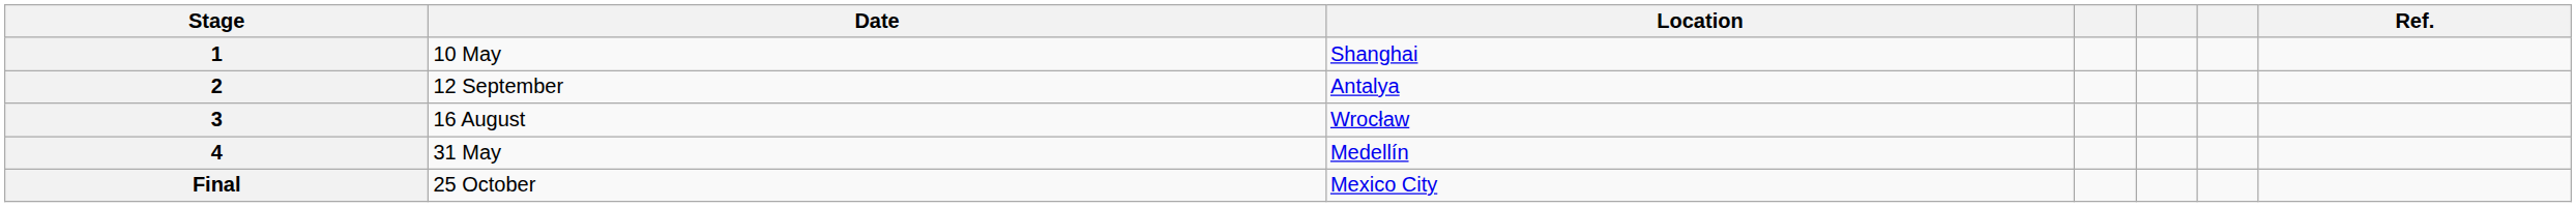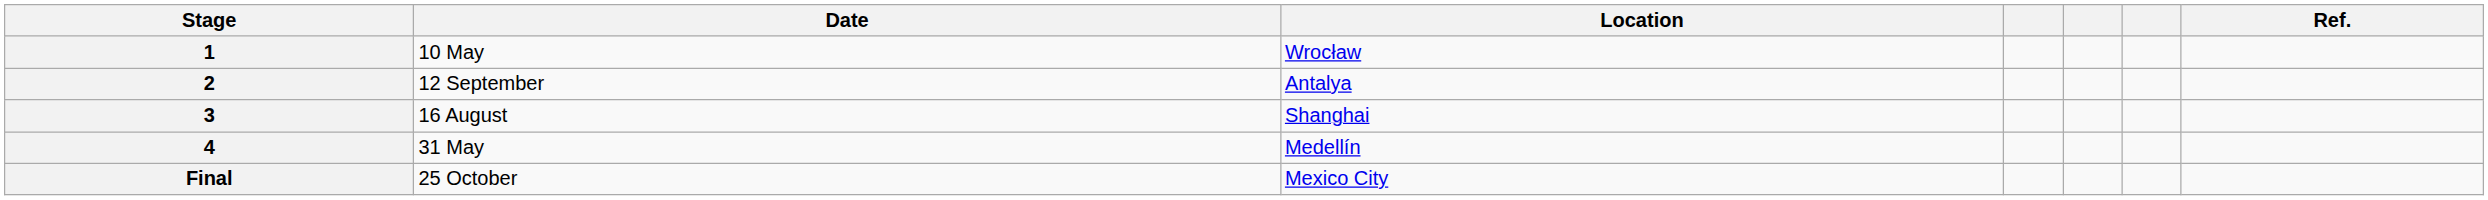1 | Location: Shanghai -> Wrocław
3 | Location: Wrocław -> Shanghai
